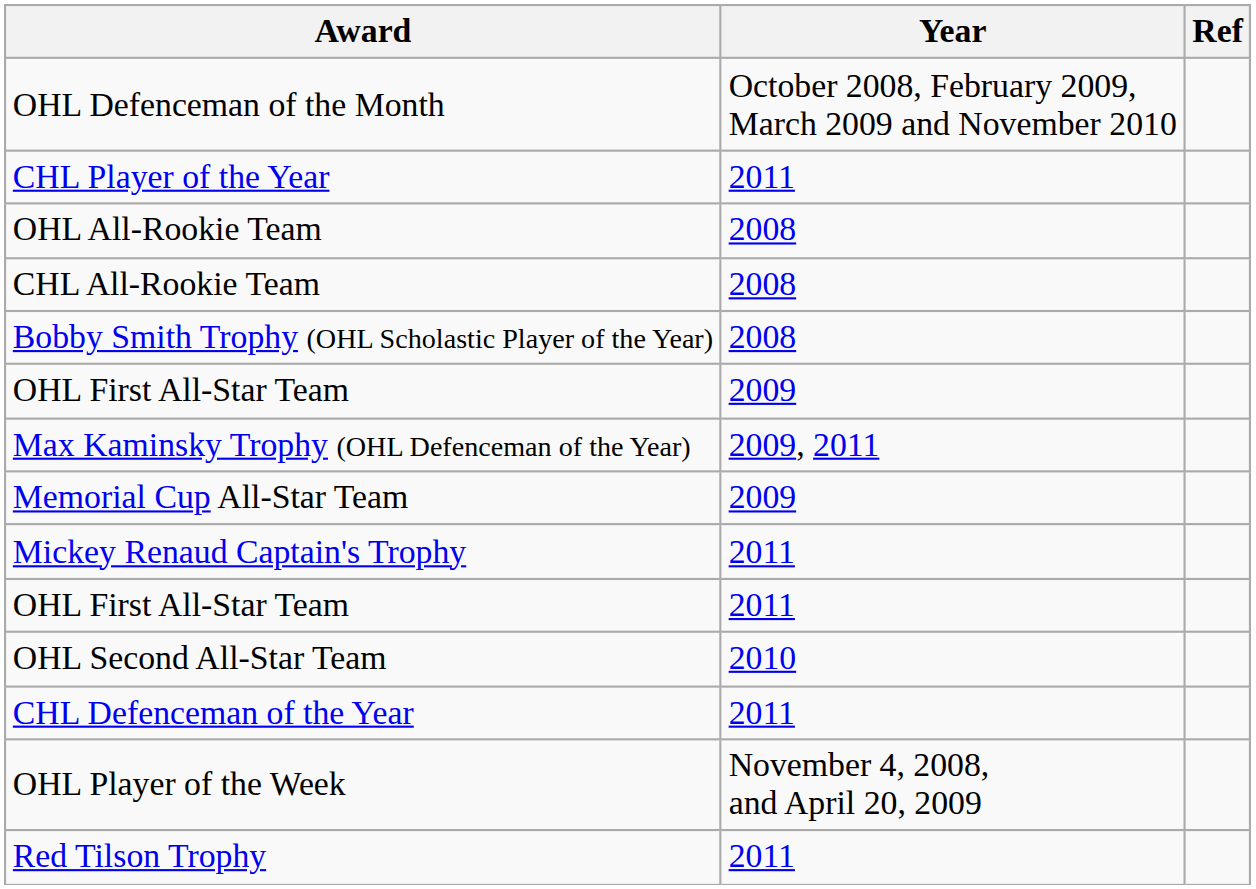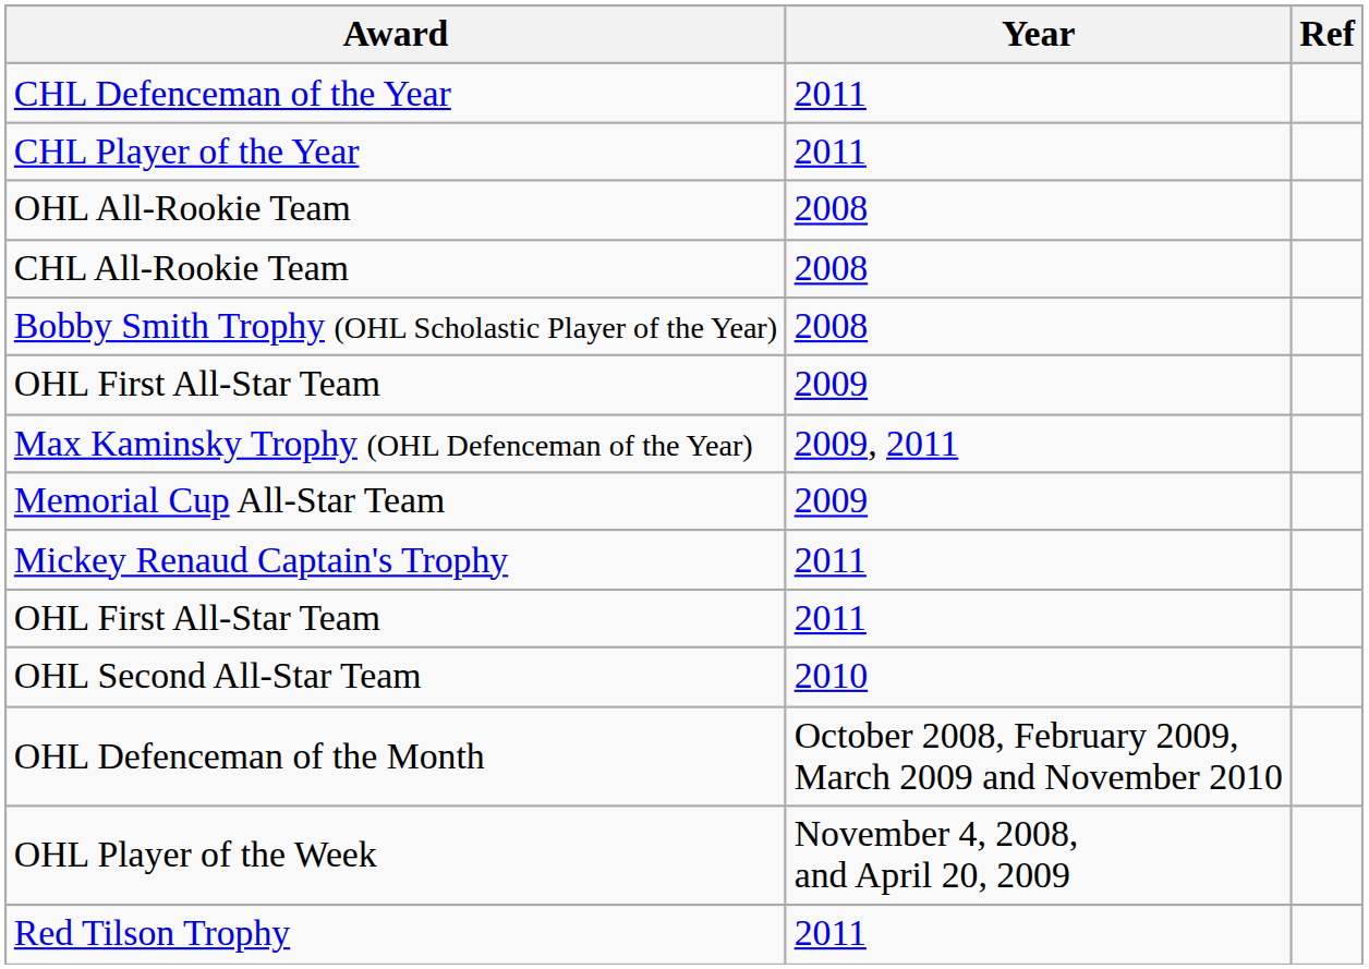rows swapped: CHL Defenceman of the Year <-> OHL Defenceman of the Month
